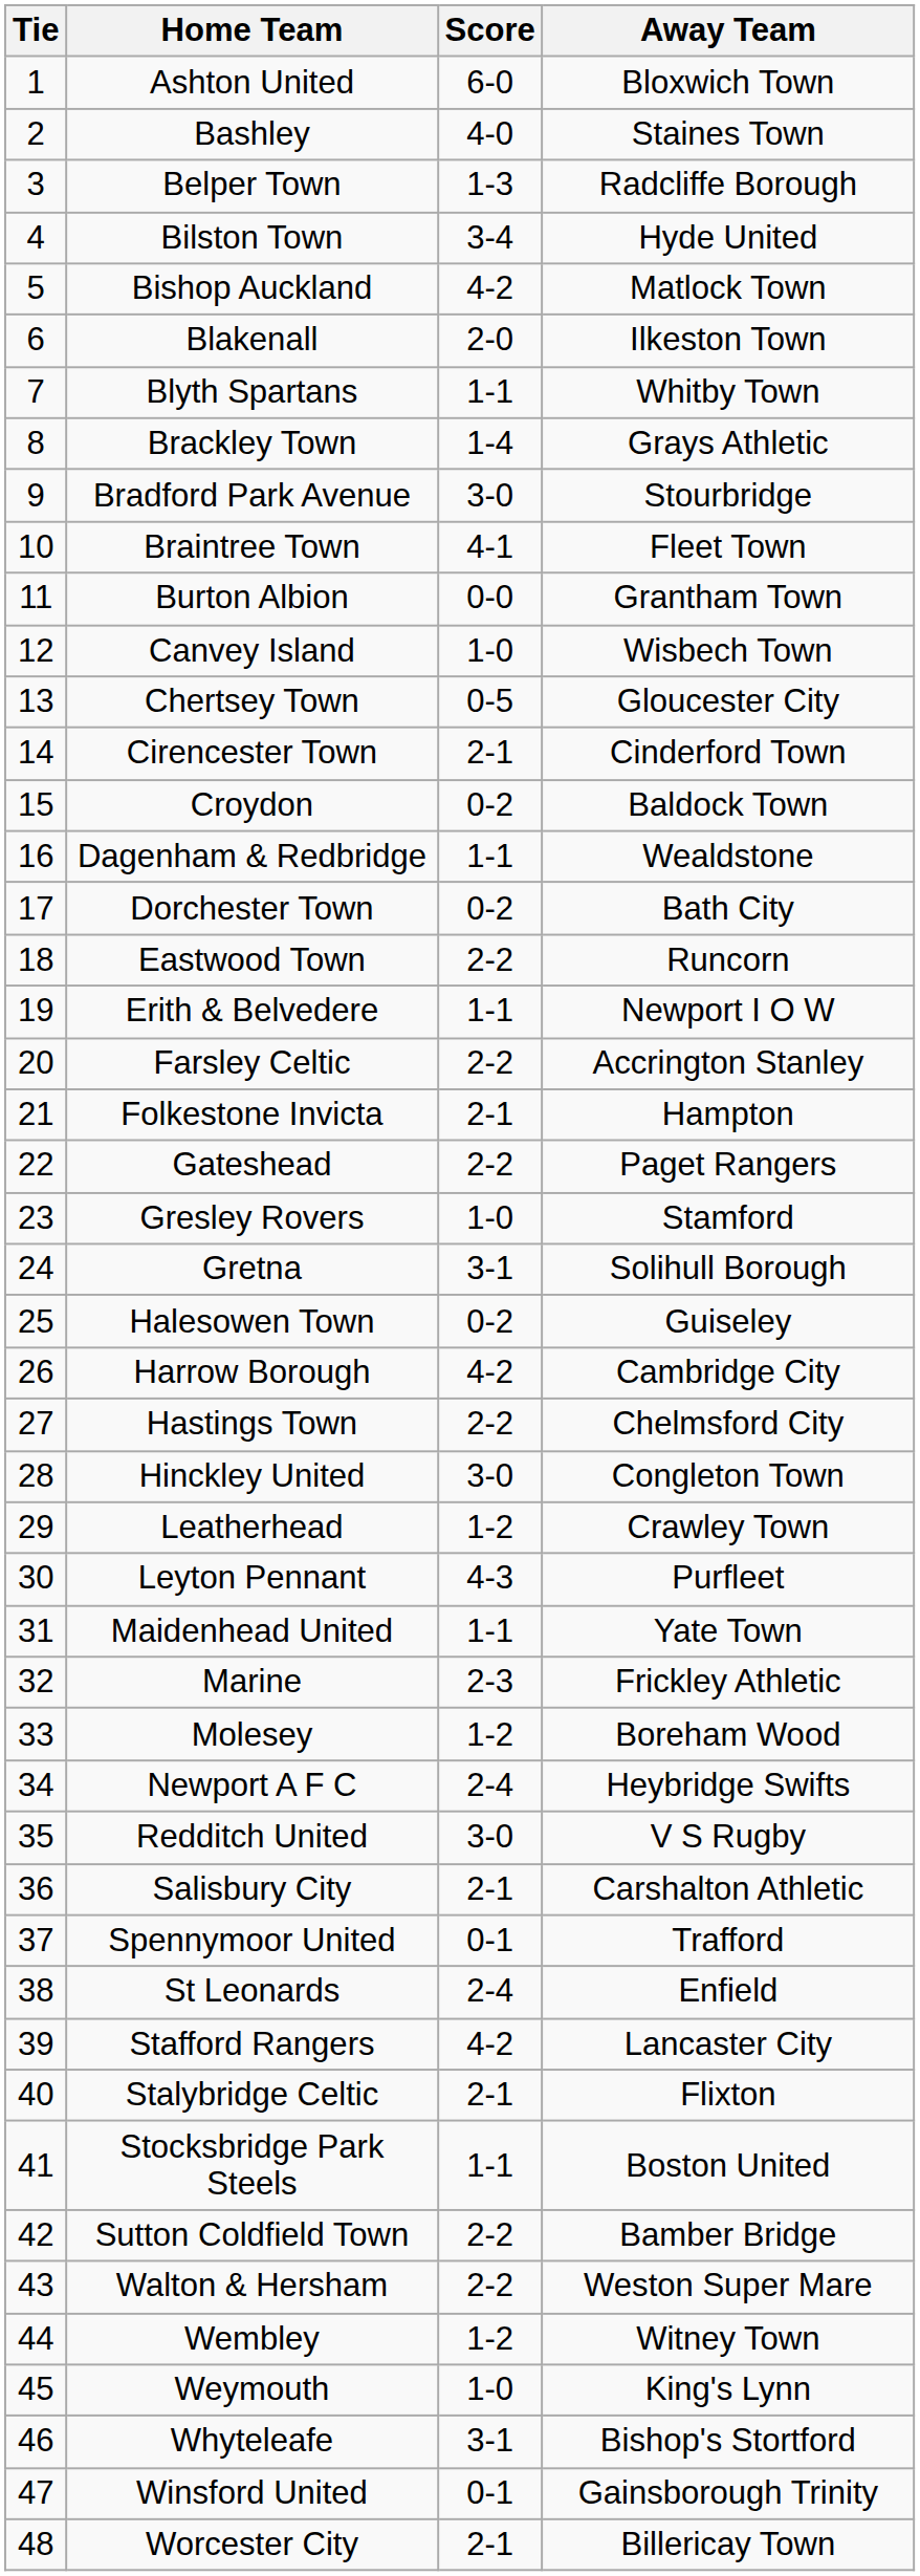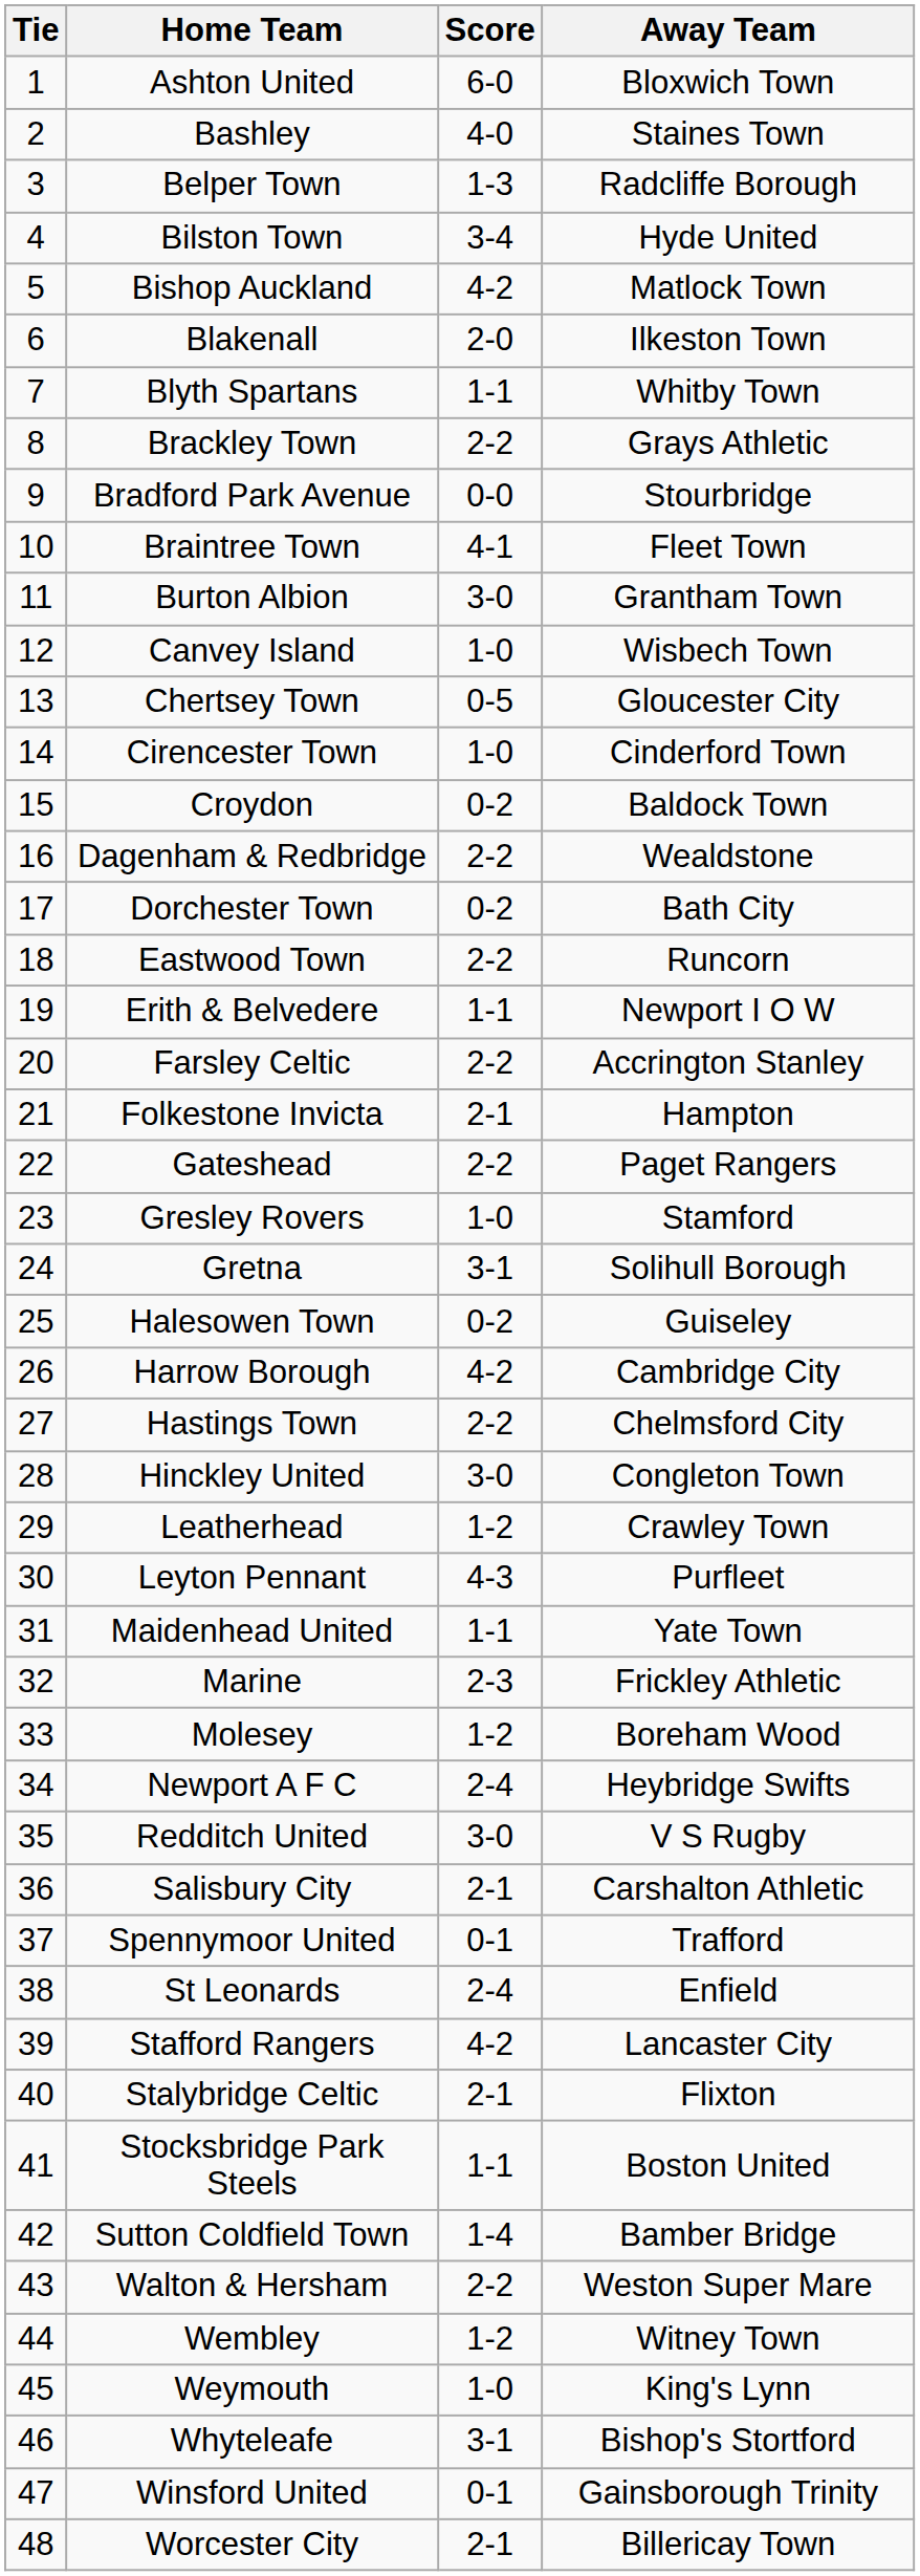Brackley Town | Score: 1-4 -> 2-2
Bradford Park Avenue | Score: 3-0 -> 0-0
Burton Albion | Score: 0-0 -> 3-0
Cirencester Town | Score: 2-1 -> 1-0
Dagenham & Redbridge | Score: 1-1 -> 2-2
Sutton Coldfield Town | Score: 2-2 -> 1-4
